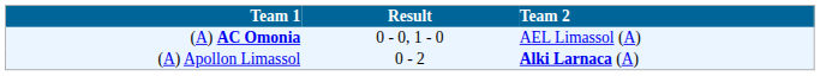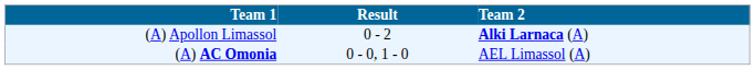rows swapped: (A) Apollon Limassol <-> (A) AC Omonia
